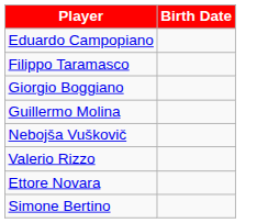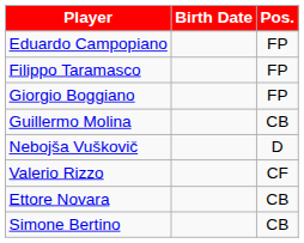+ column: Pos. | FP | FP | FP | CB | D | CF | CB | CB
